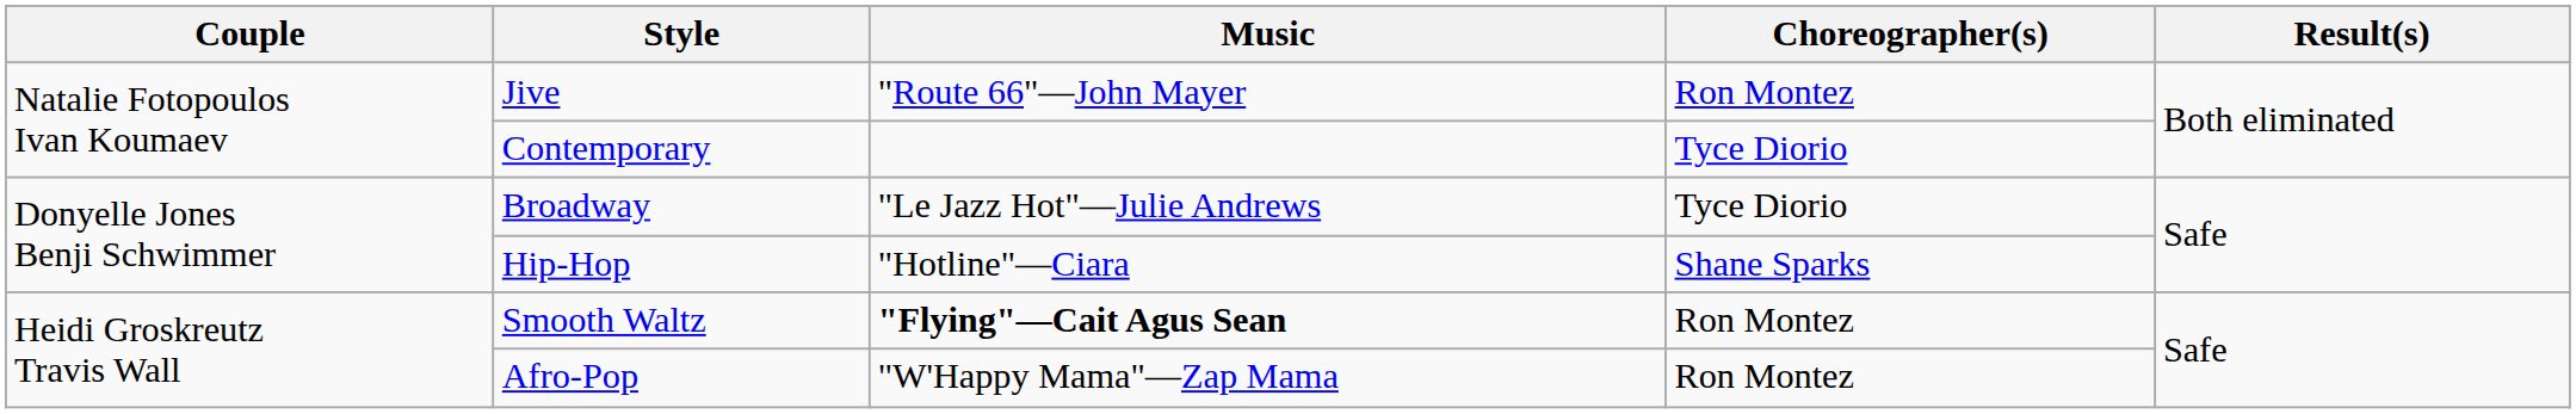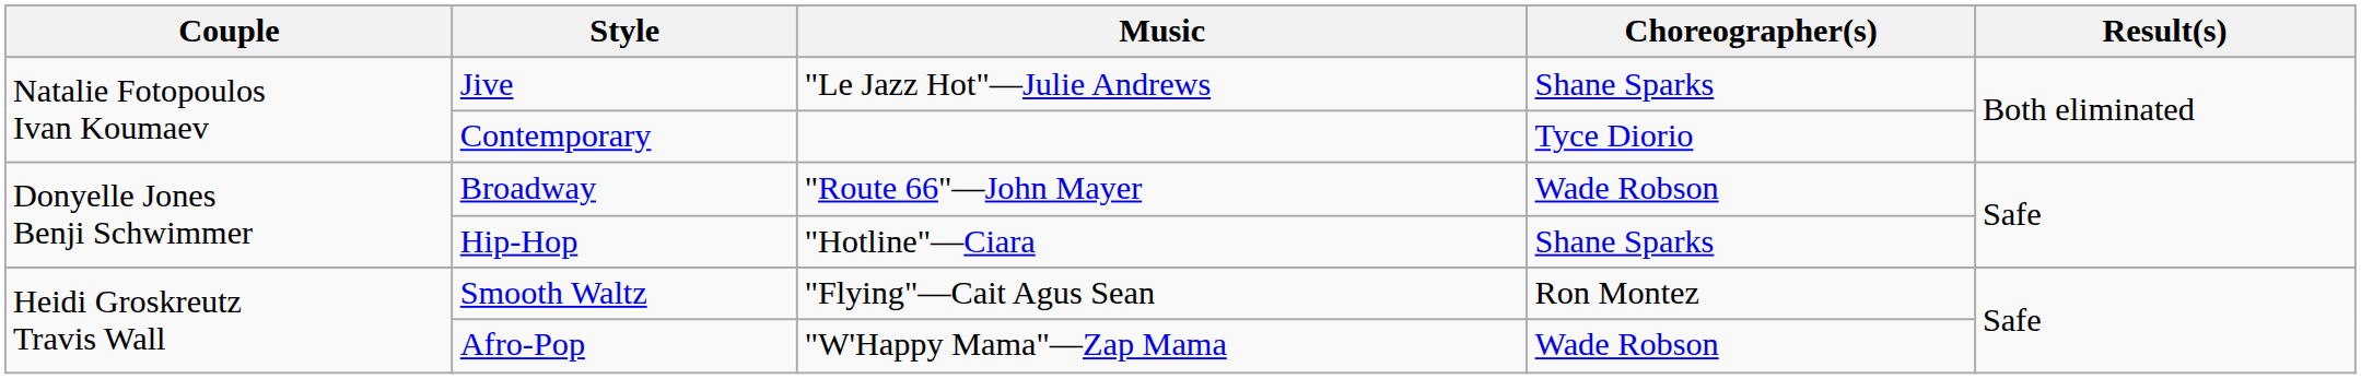Jive | Music: "Route 66"—John Mayer -> "Le Jazz Hot"—Julie Andrews
Jive | Choreographer(s): Ron Montez -> Shane Sparks
Broadway | Music: "Le Jazz Hot"—Julie Andrews -> "Route 66"—John Mayer
Broadway | Choreographer(s): Tyce Diorio -> Wade Robson
Smooth Waltz | Music: bold -> normal
Afro-Pop | Choreographer(s): Ron Montez -> Wade Robson
